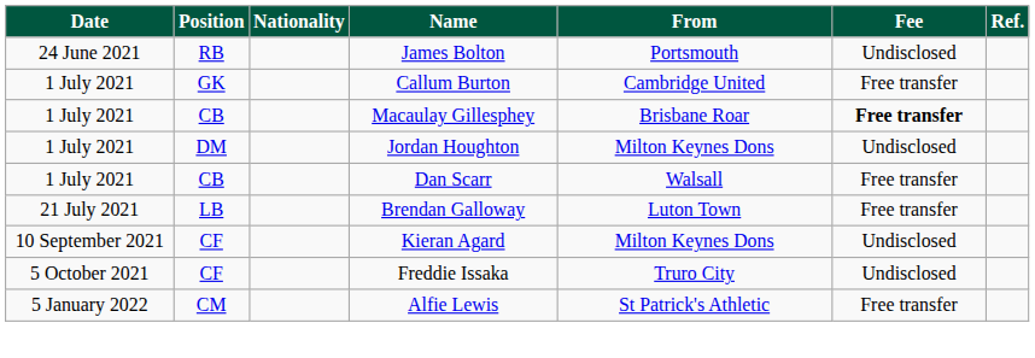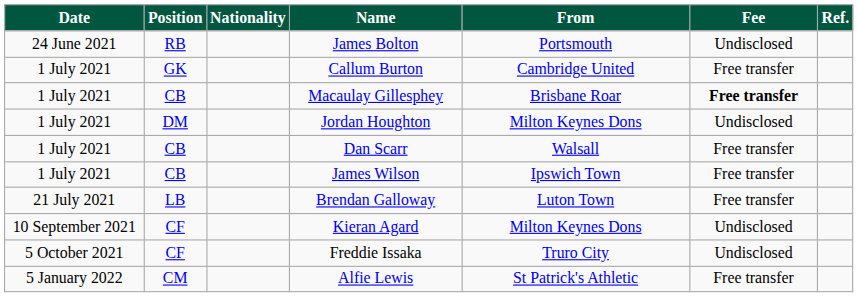+ row: 1 July 2021 | CB | James Wilson | Ipswich Town | Free transfer
